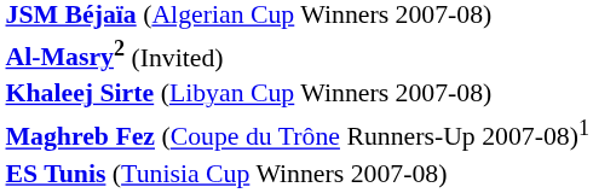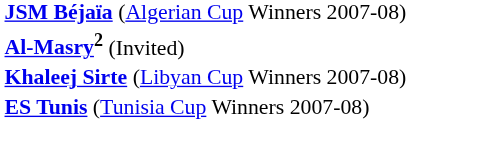- row: Maghreb Fez (Coupe du Trône Runners-Up 2007-08)1
